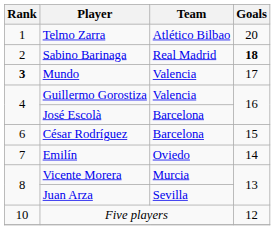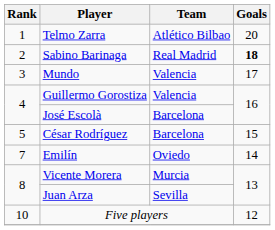Mundo | Rank: bold -> normal
César Rodríguez | Rank: 6 -> 5
